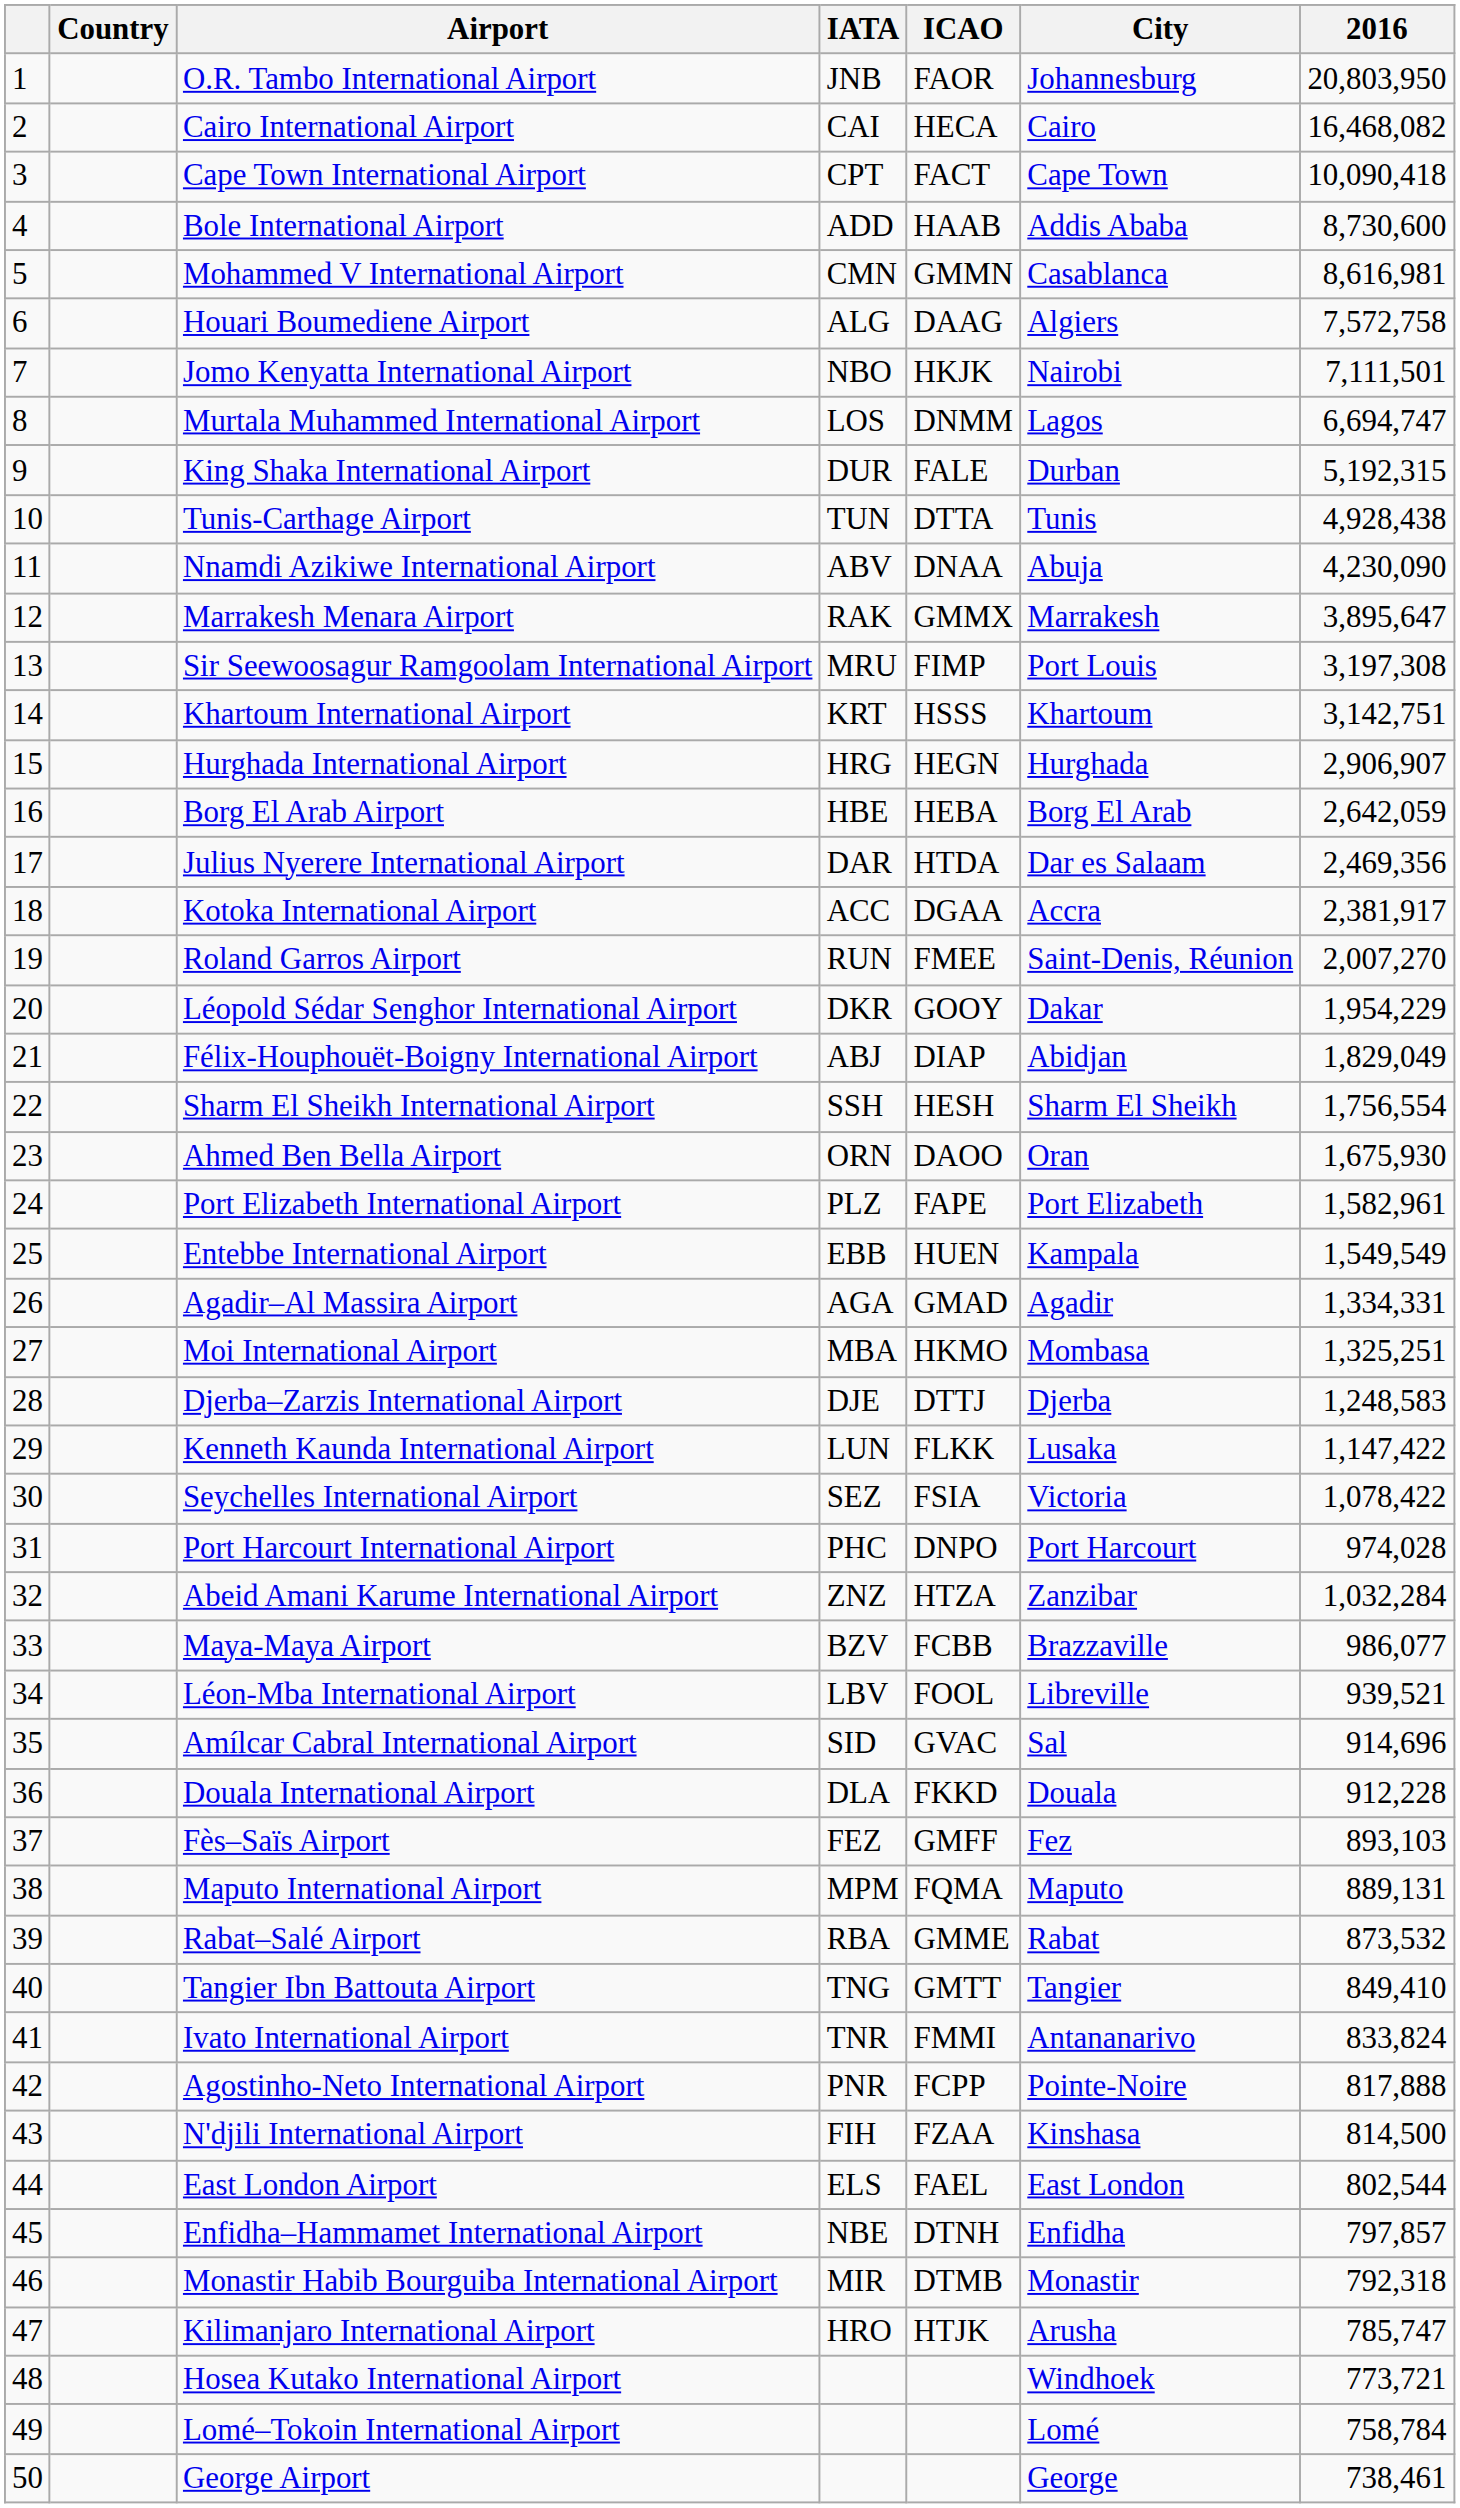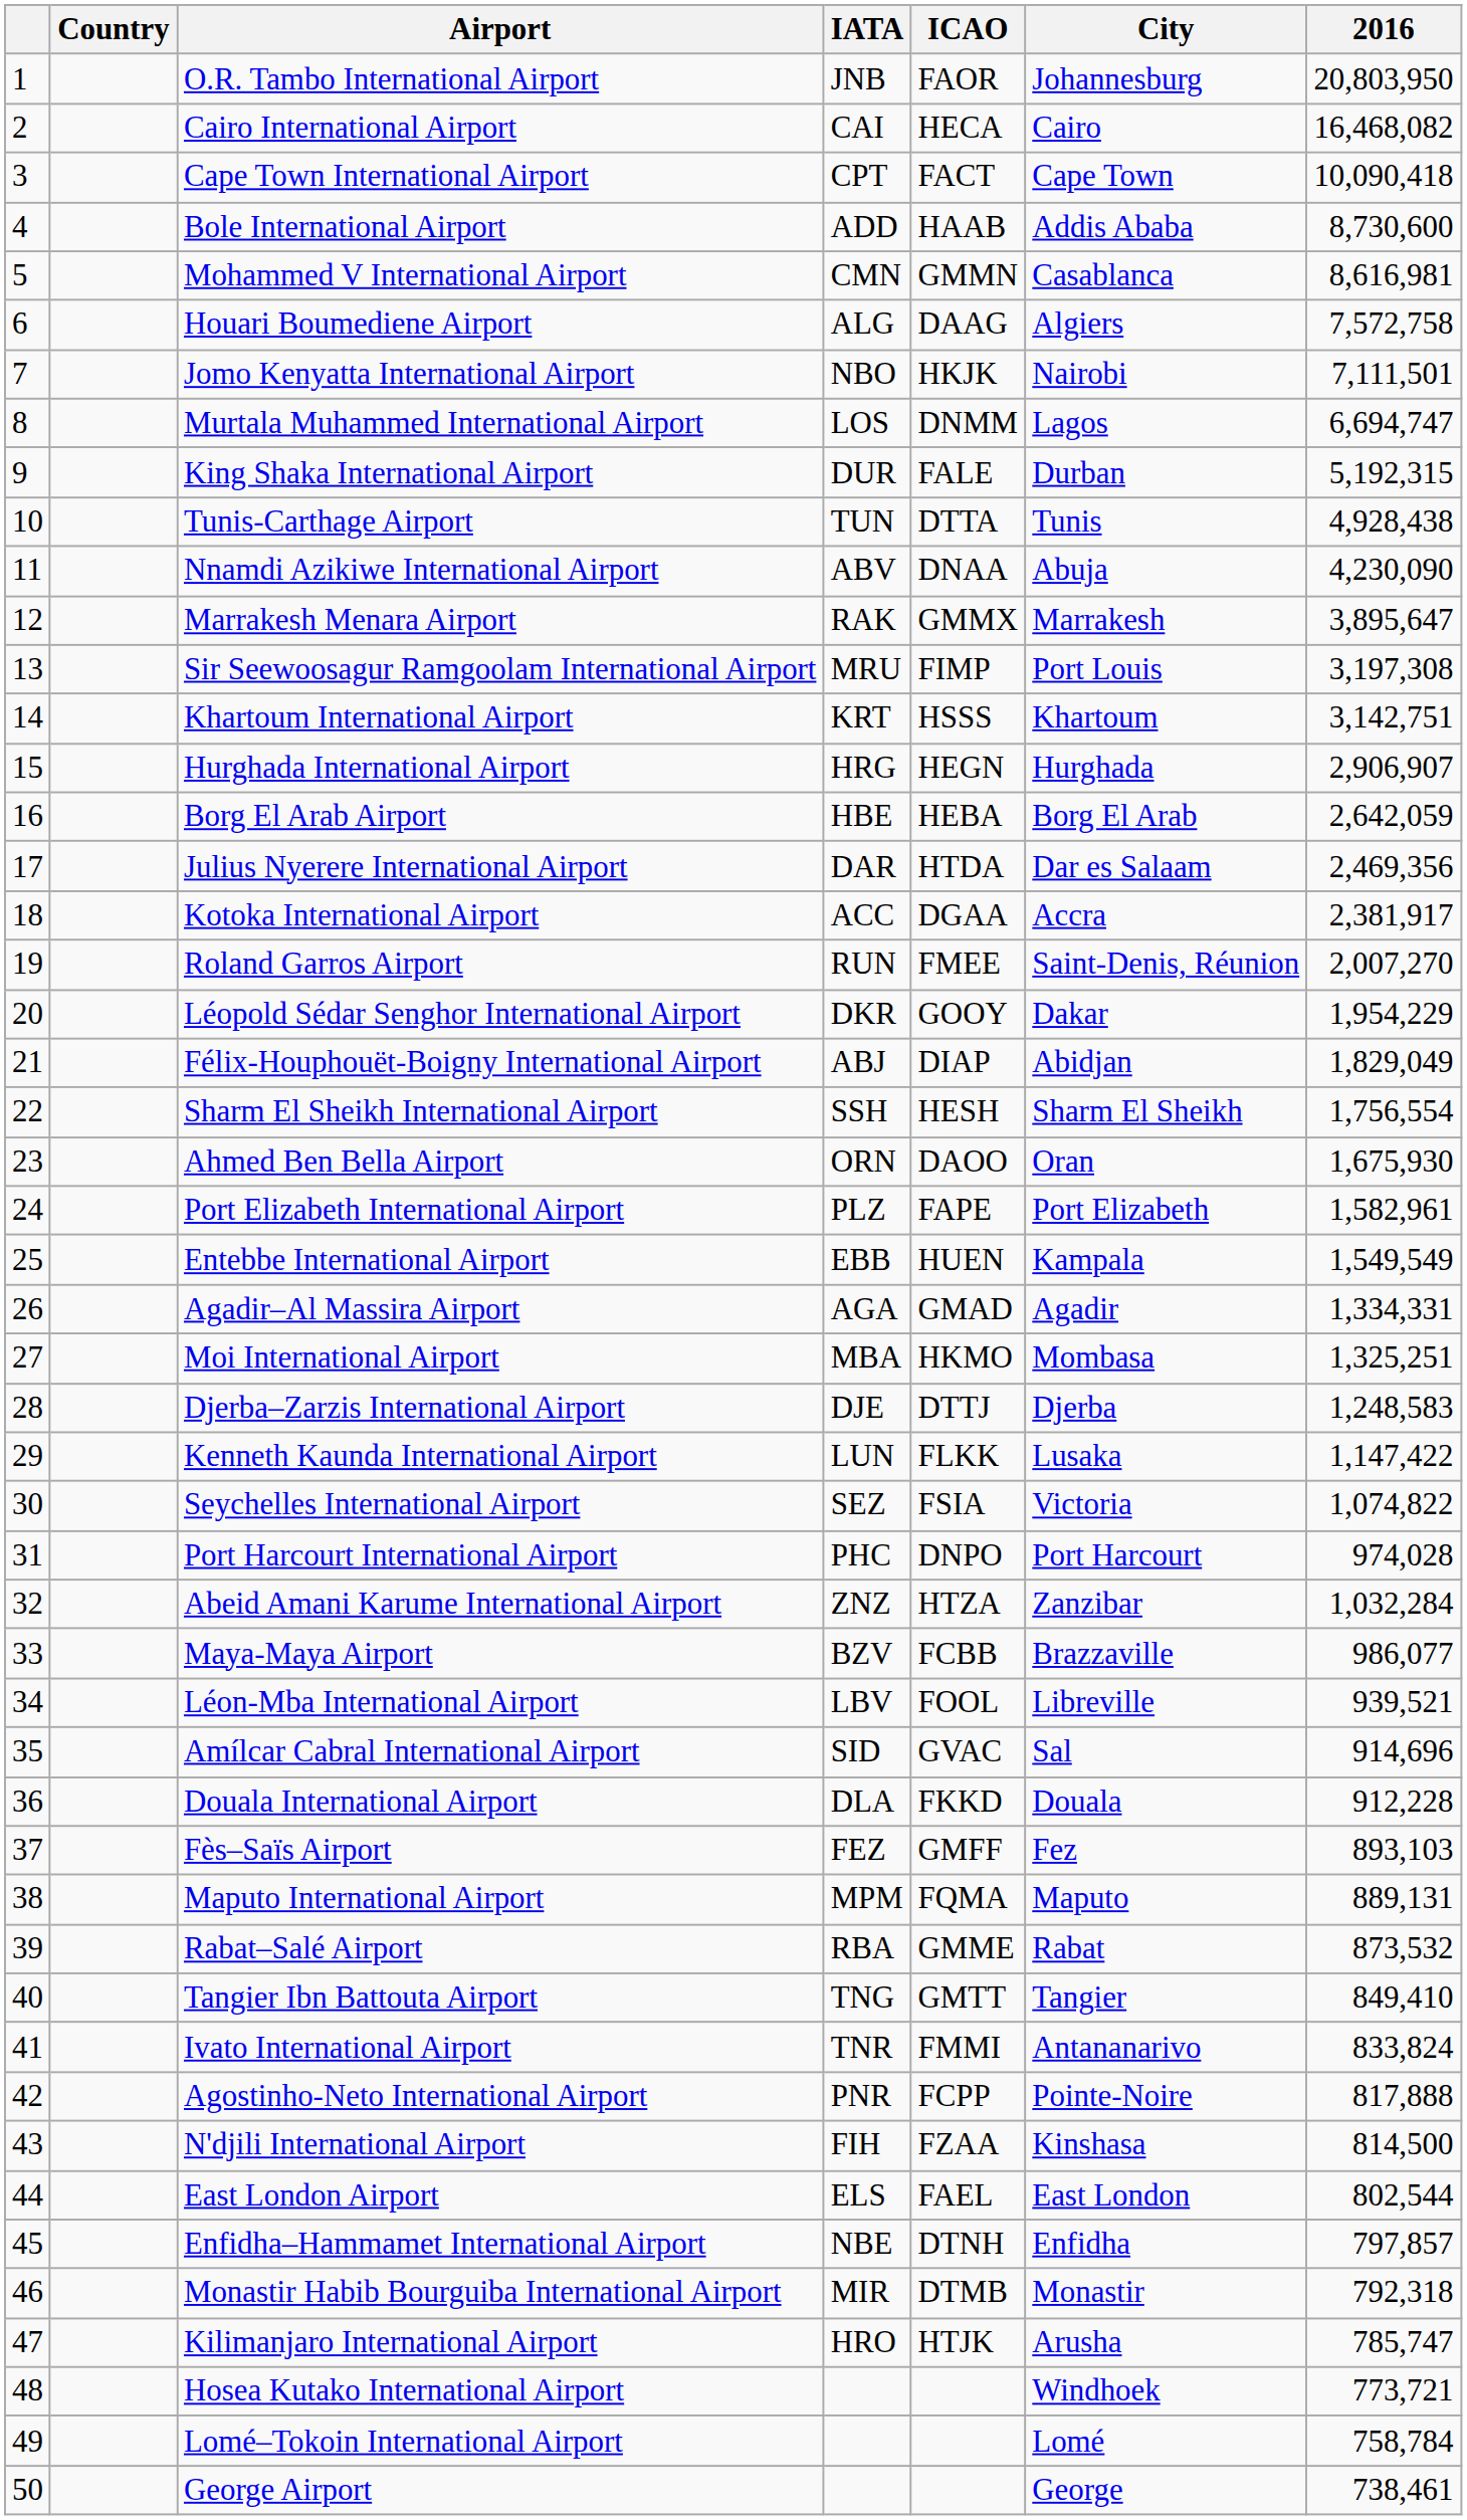Seychelles International Airport | 2016: 1,078,422 -> 1,074,822
